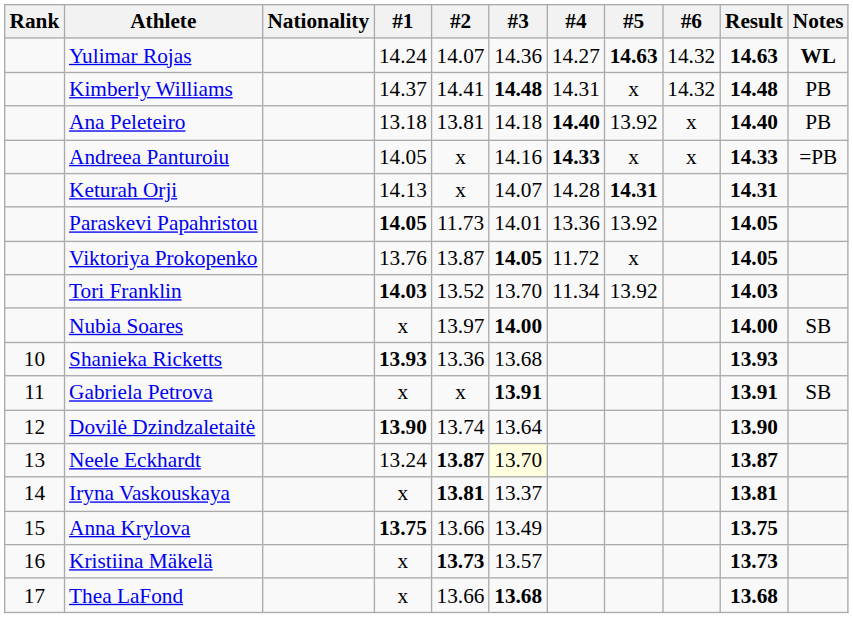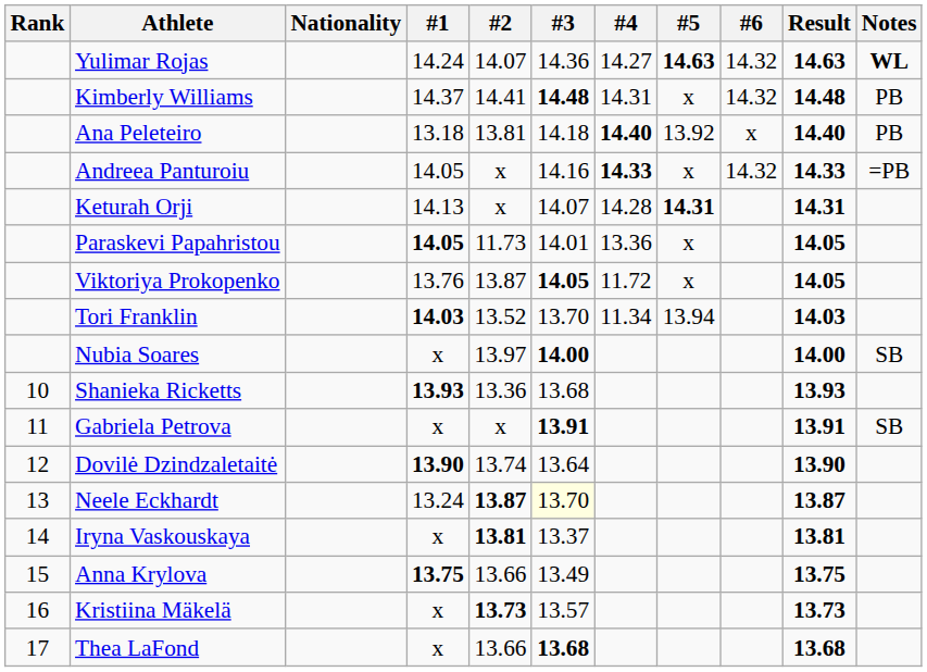Andreea Panturoiu | #6: x -> 14.32
Paraskevi Papahristou | #5: 13.92 -> x
Tori Franklin | #5: 13.92 -> 13.94
